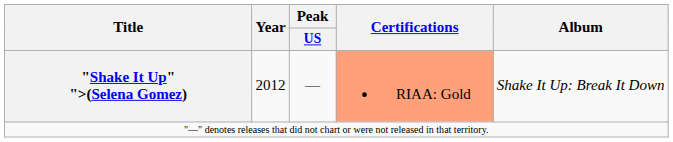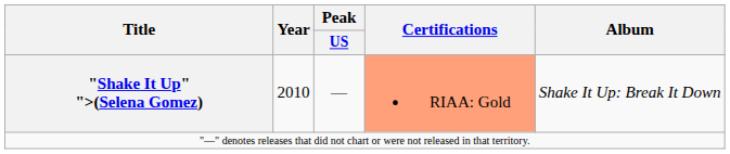"Shake It Up" ">(Selena Gomez) | Year: 2012 -> 2010
